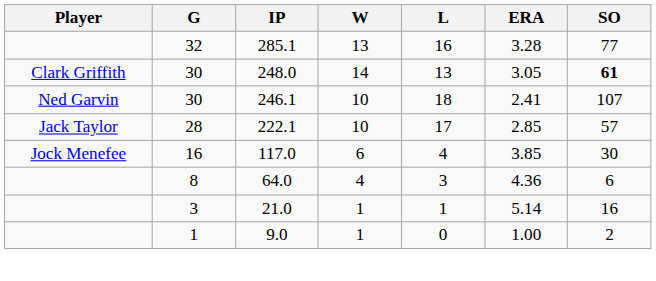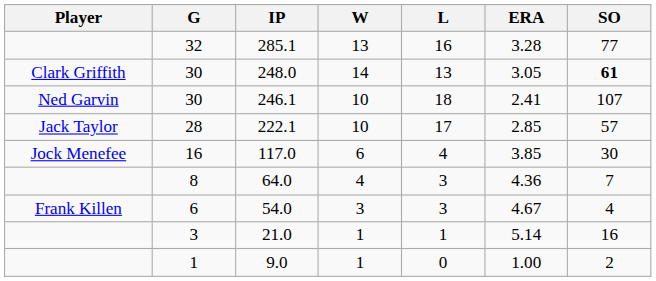64.0 | SO: 6 -> 7
+ row: Frank Killen | 6 | 54.0 | 3 | 3 | 4.67 | 4
